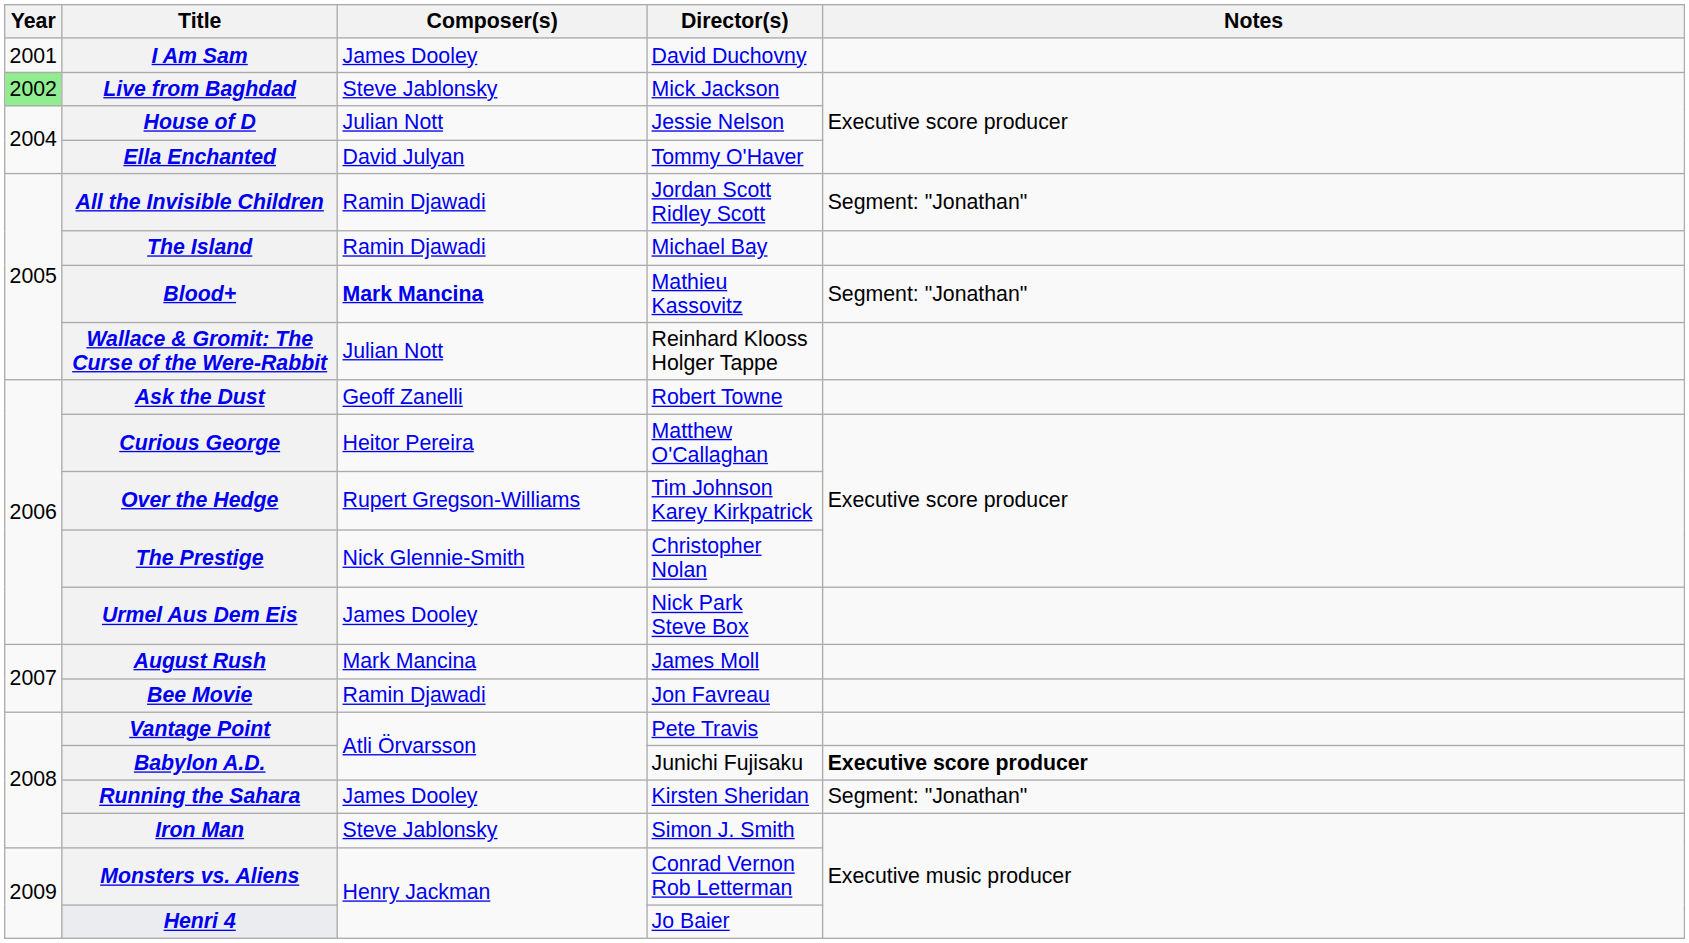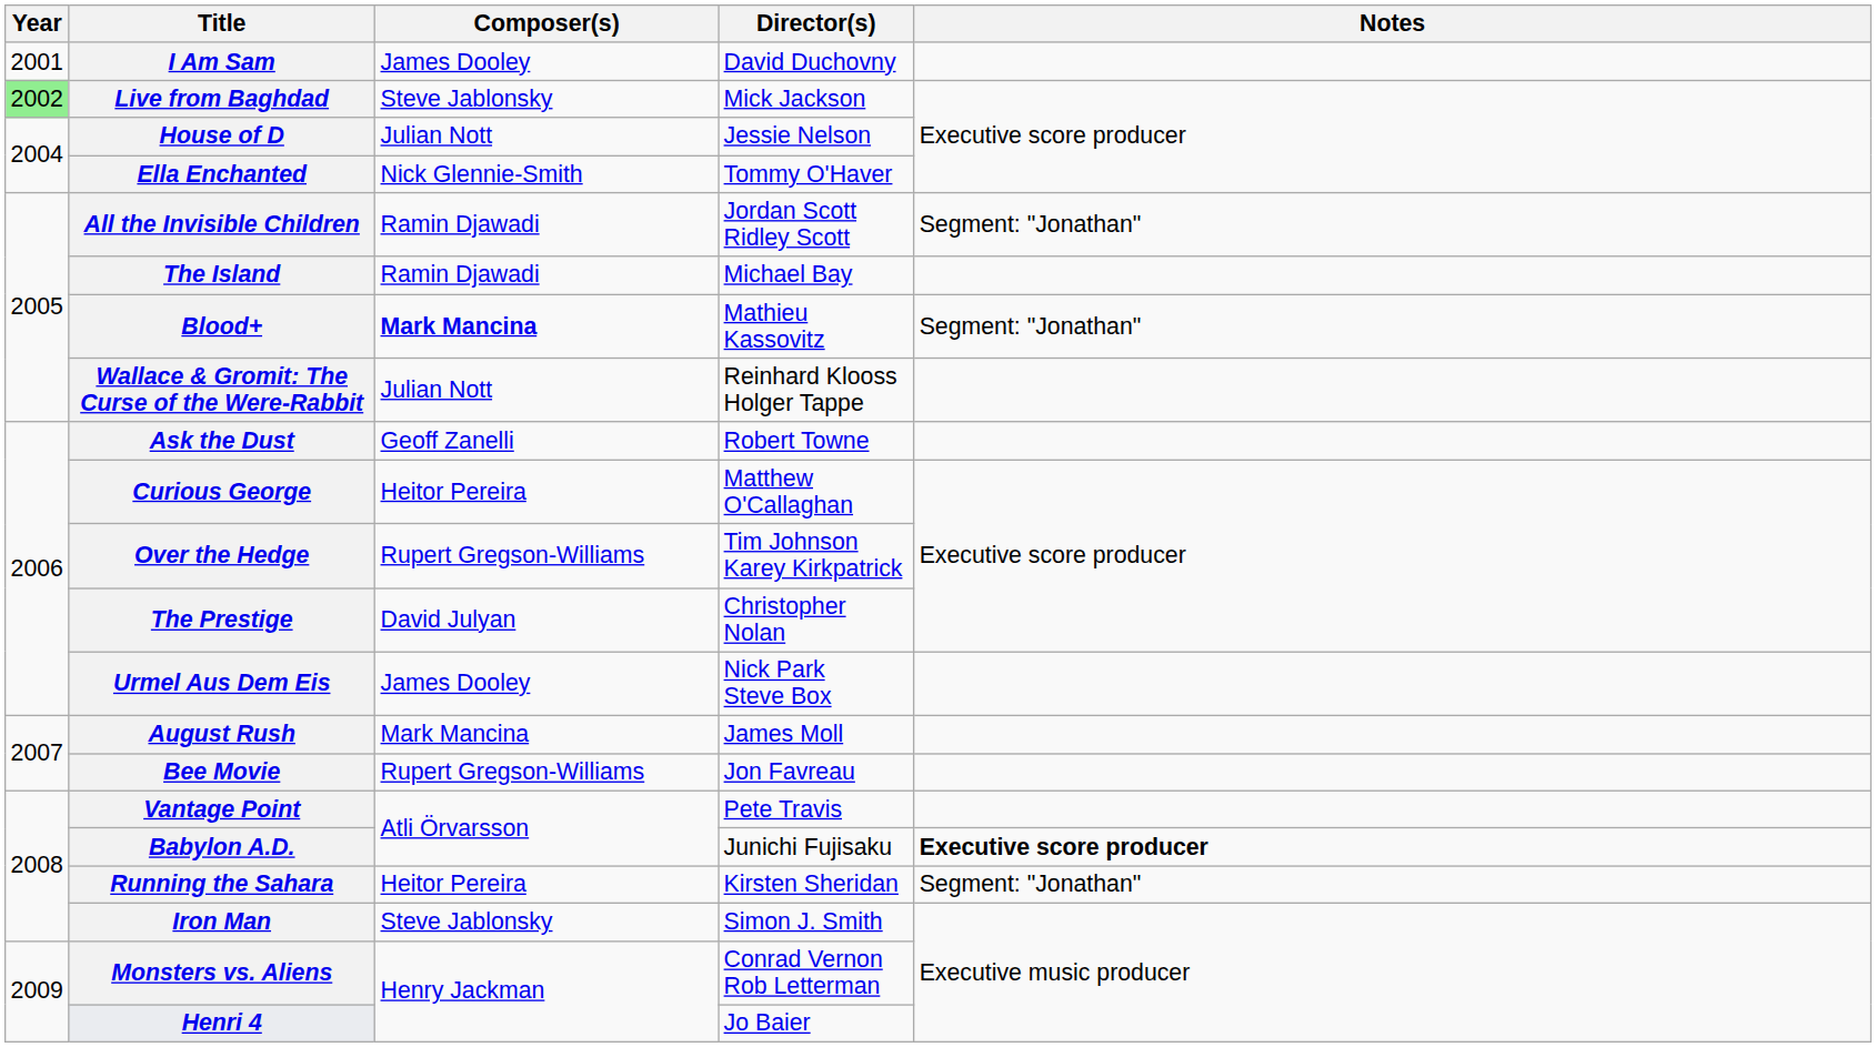Ella Enchanted | Composer(s): David Julyan -> Nick Glennie-Smith
The Prestige | Composer(s): Nick Glennie-Smith -> David Julyan
Bee Movie | Composer(s): Ramin Djawadi -> Rupert Gregson-Williams
Running the Sahara | Composer(s): James Dooley -> Heitor Pereira
